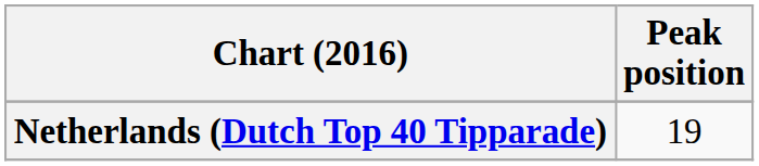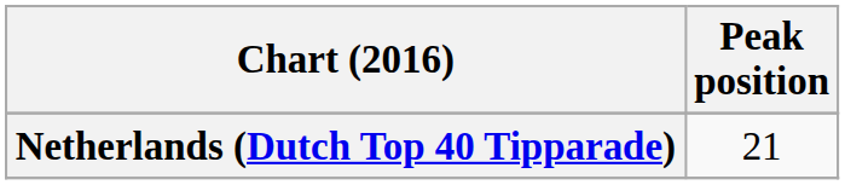Netherlands (Dutch Top 40 Tipparade) | Peak position: 19 -> 21
